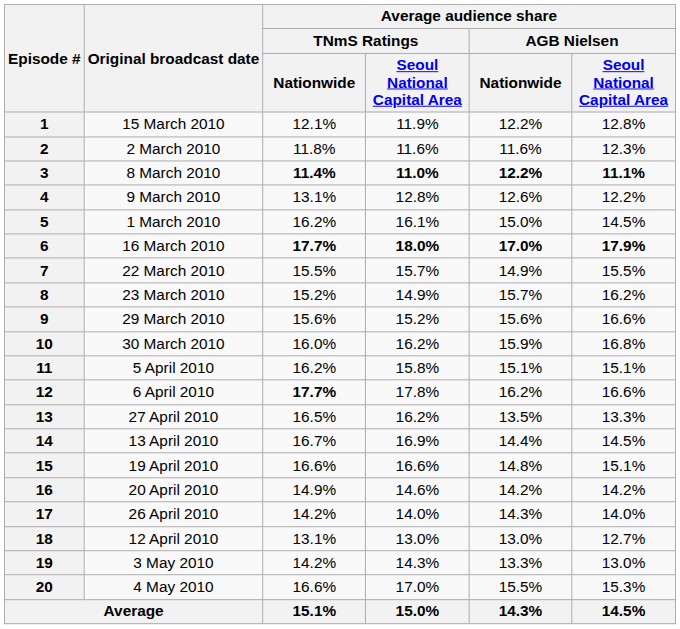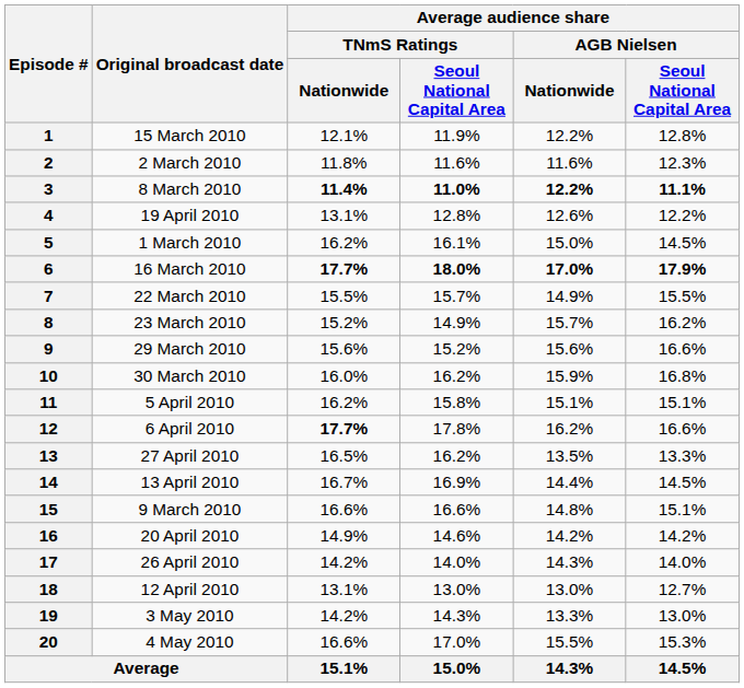4 | Original broadcast date: 9 March 2010 -> 19 April 2010
15 | Original broadcast date: 19 April 2010 -> 9 March 2010
